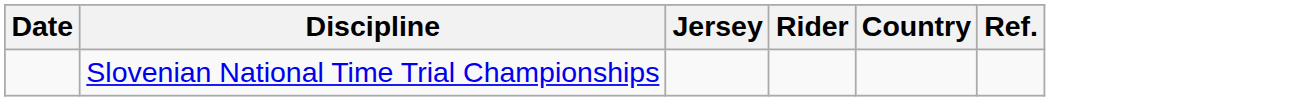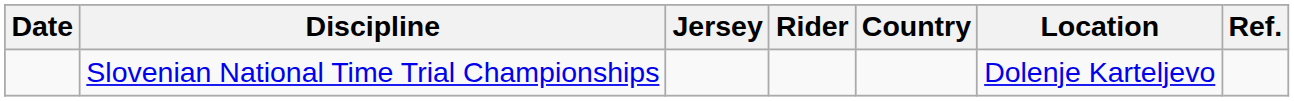+ column: Location | Dolenje Karteljevo
